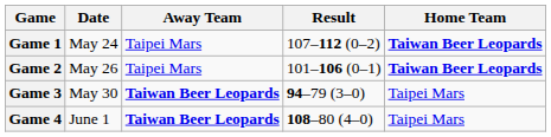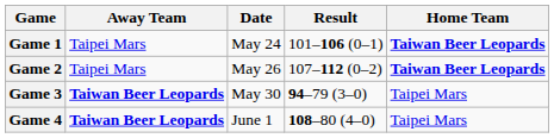columns swapped: Date <-> Away Team
Game 1 | Result: 107–112 (0–2) -> 101–106 (0–1)
Game 2 | Result: 101–106 (0–1) -> 107–112 (0–2)
